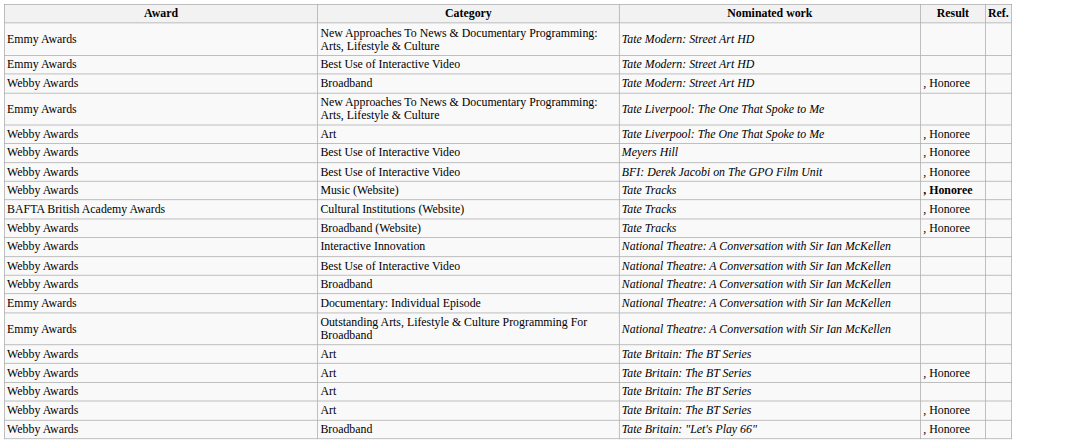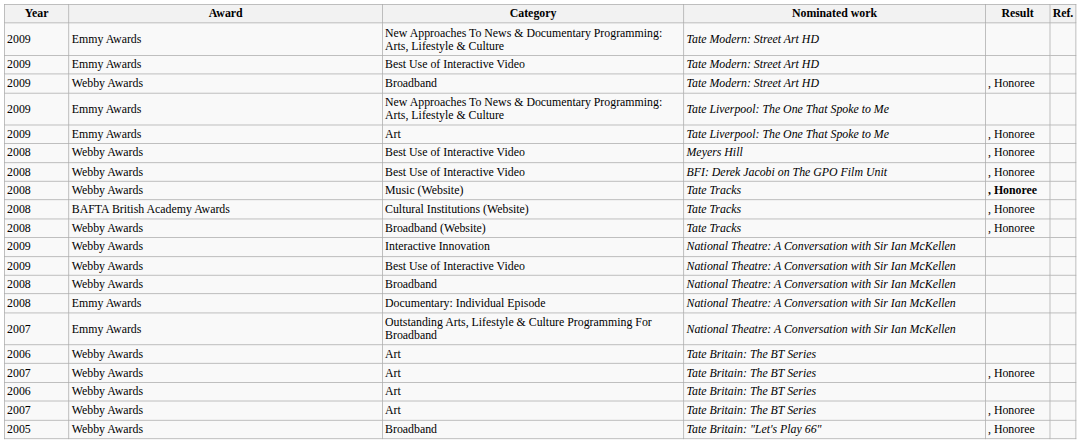+ column: Year | 2009 | 2009 | 2009 | 2009 | 2009 | 2008 | 2008 | 2008 | 2008 | 2008 | 2009 | 2009 | 2008 | 2008 | 2007 | 2006 | 2007 | 2006 | 2007 | 2005
Art / Tate Liverpool: The One That Spoke to Me | Award: Webby Awards -> Emmy Awards
